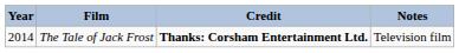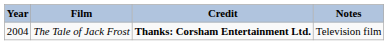The Tale of Jack Frost | Year: 2014 -> 2004
